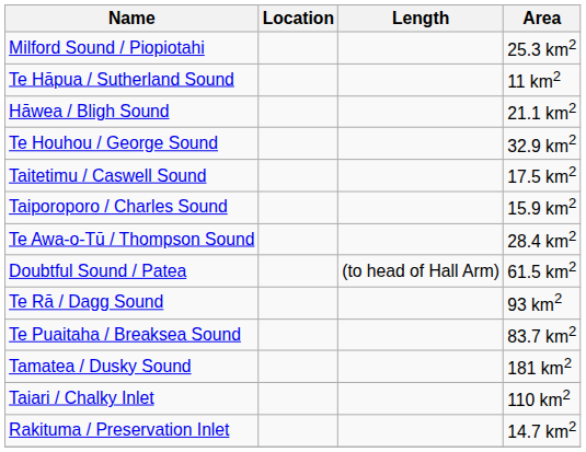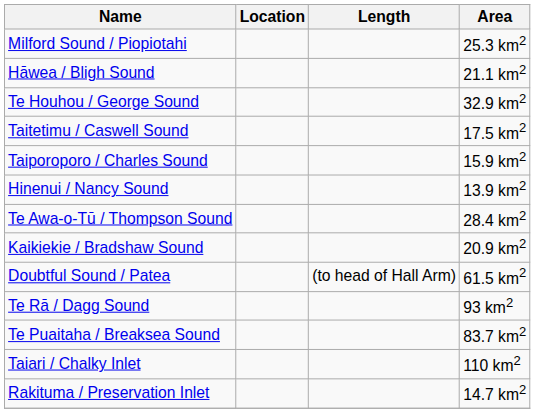- row: Te Hāpua / Sutherland Sound | 11 km2
+ row: Hinenui / Nancy Sound | 13.9 km2
+ row: Kaikiekie / Bradshaw Sound | 20.9 km2
- row: Tamatea / Dusky Sound | 181 km2
